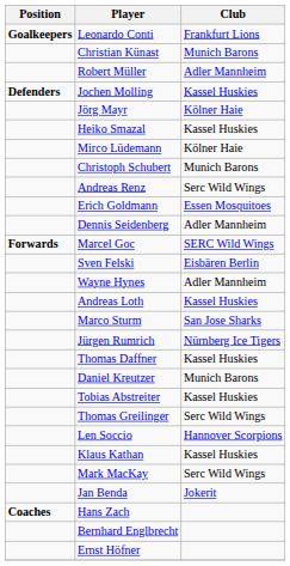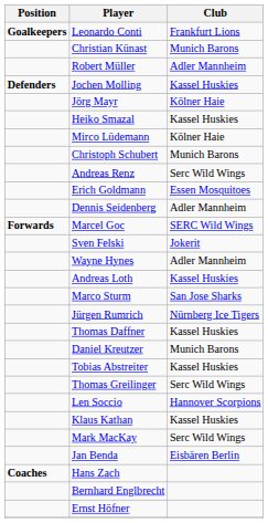Sven Felski | Club: Eisbären Berlin -> Jokerit
Jan Benda | Club: Jokerit -> Eisbären Berlin
